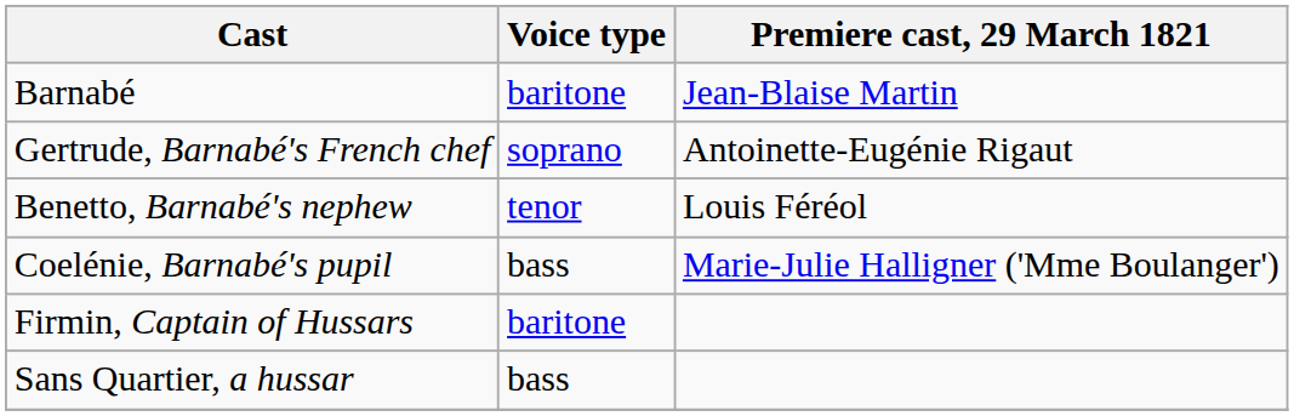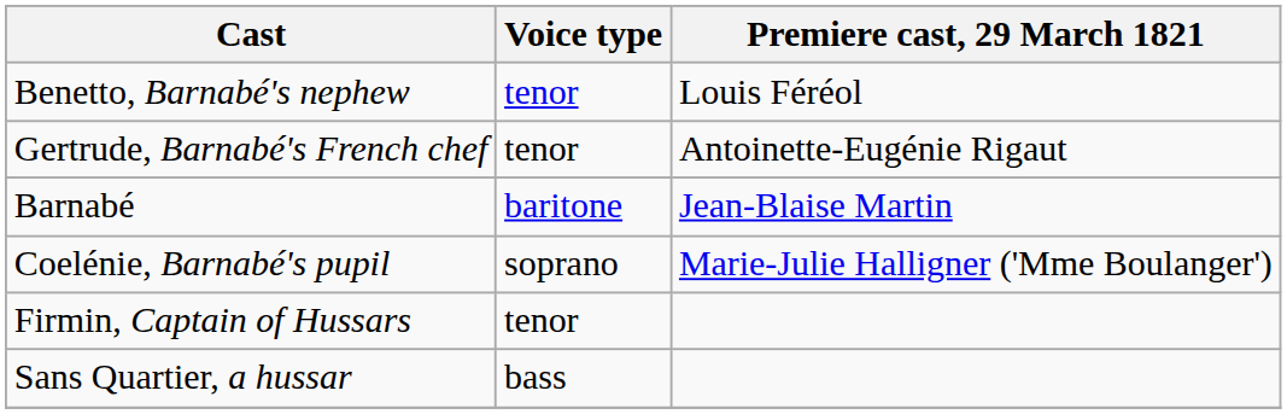rows swapped: Barnabé <-> Benetto, Barnabé's nephew
Gertrude, Barnabé's French chef | Voice type: soprano -> tenor
Coelénie, Barnabé's pupil | Voice type: bass -> soprano
Firmin, Captain of Hussars | Voice type: baritone -> tenor
